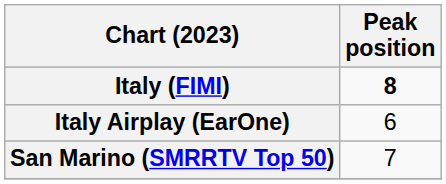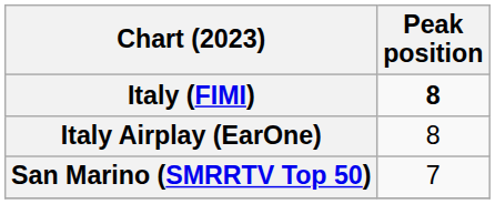Italy Airplay (EarOne) | Peak position: 6 -> 8
